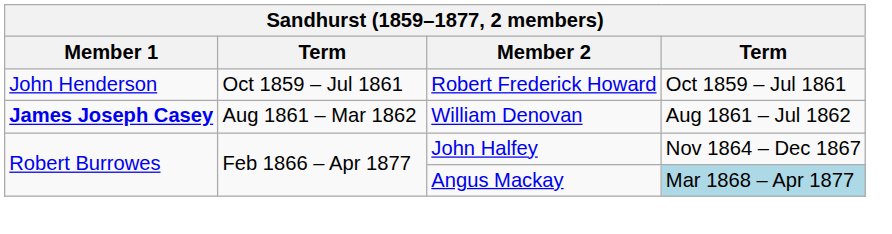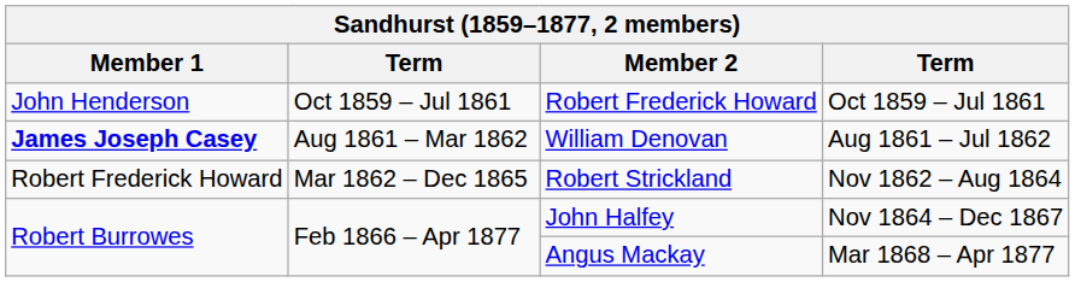+ row: Robert Frederick Howard | Mar 1862 – Dec 1865 | Robert Strickland | Nov 1862 – Aug 1864
Angus Mackay | column 4: lightblue background -> no background
